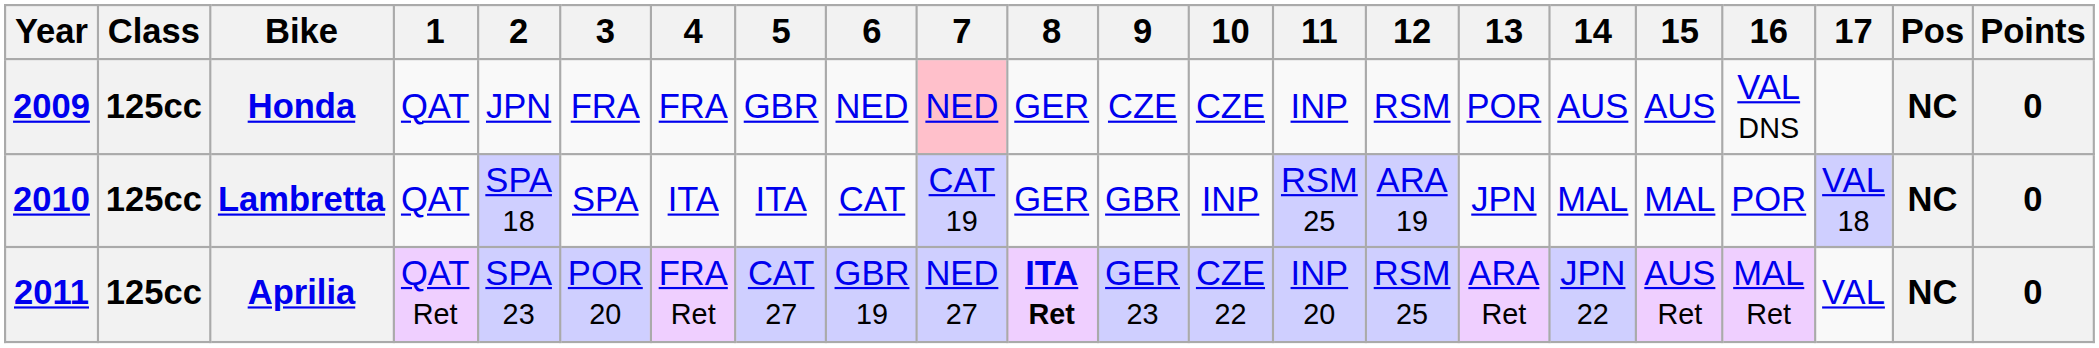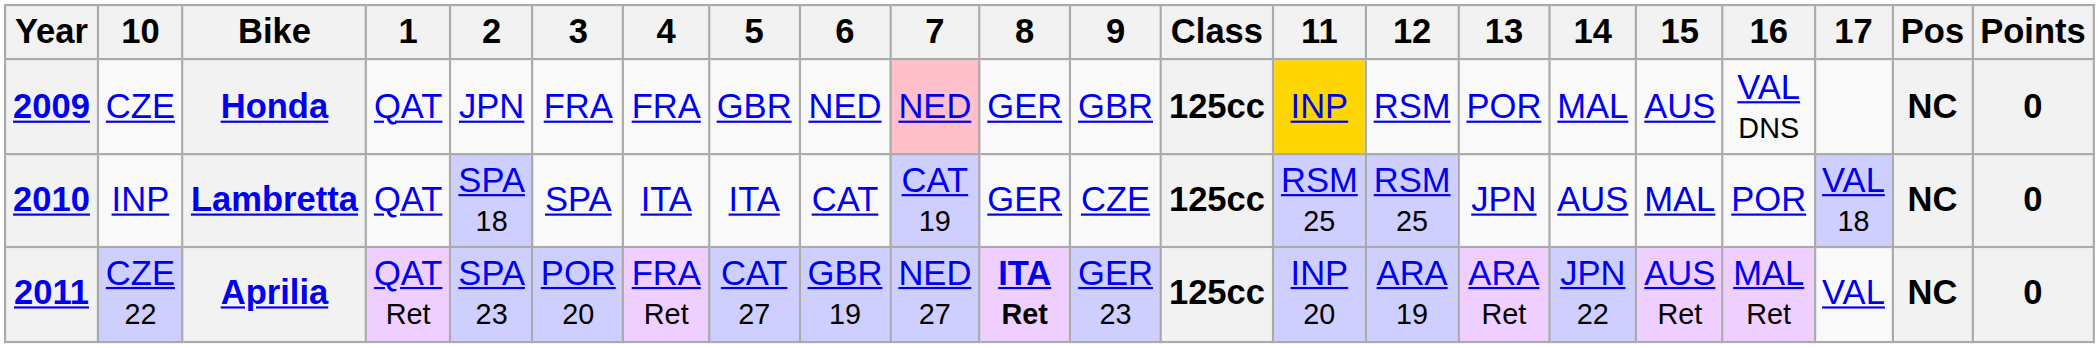columns swapped: Class <-> 10
Honda | 9: CZE -> GBR
Honda | 11: no background -> gold background
Honda | 14: AUS -> MAL
Lambretta | 9: GBR -> CZE
Lambretta | 12: ARA 19 -> RSM 25
Lambretta | 14: MAL -> AUS
Aprilia | 12: RSM 25 -> ARA 19
